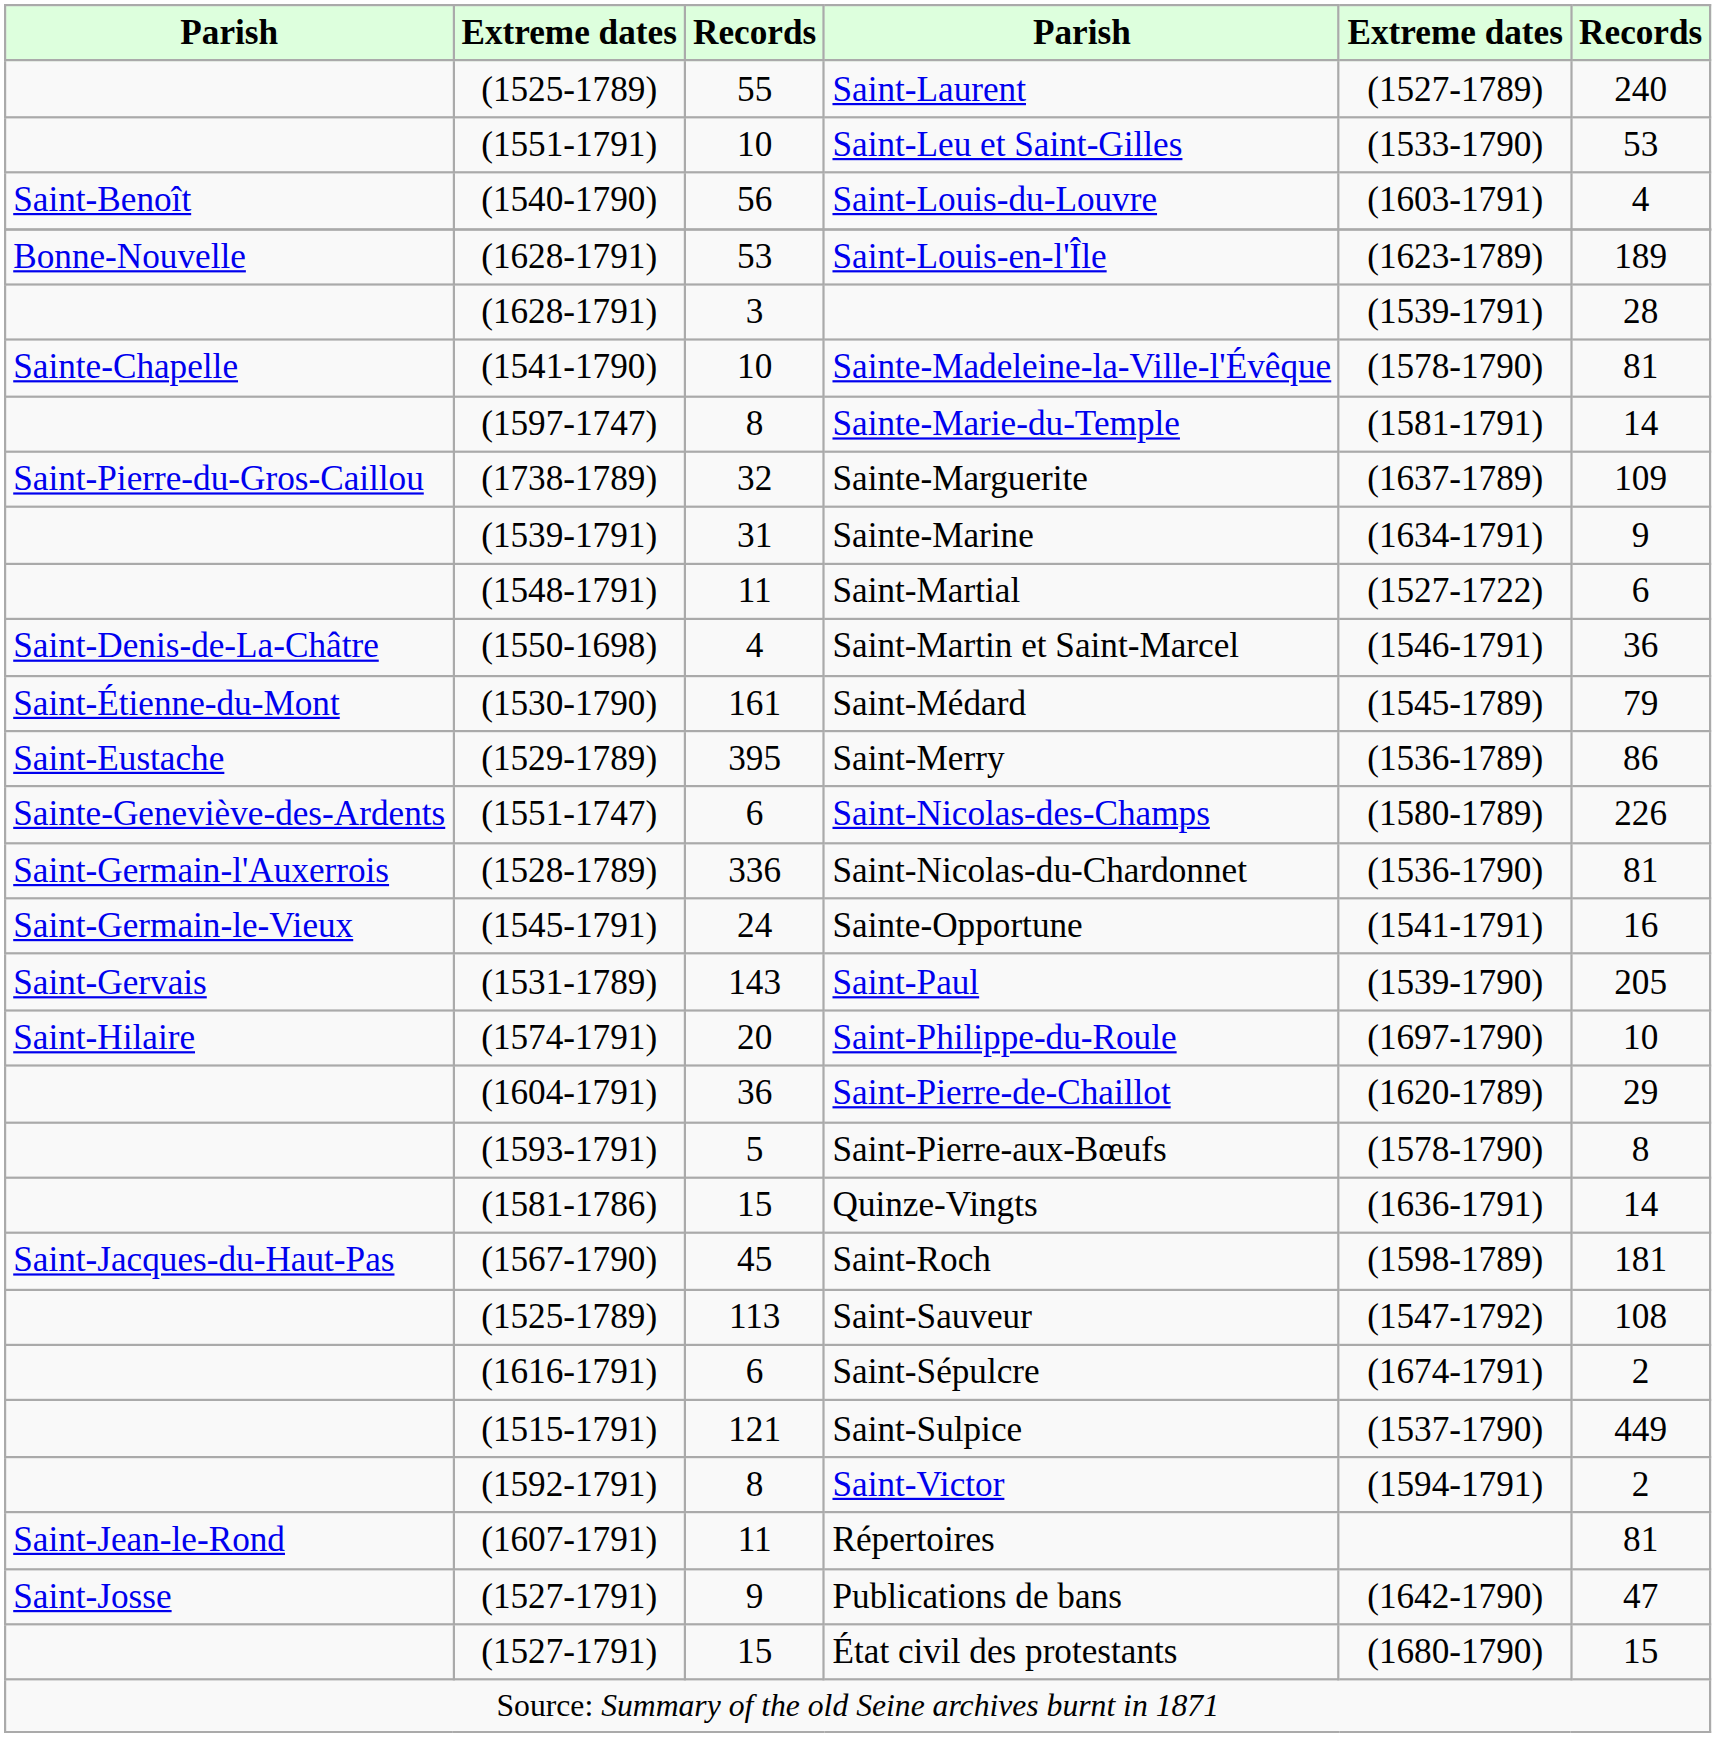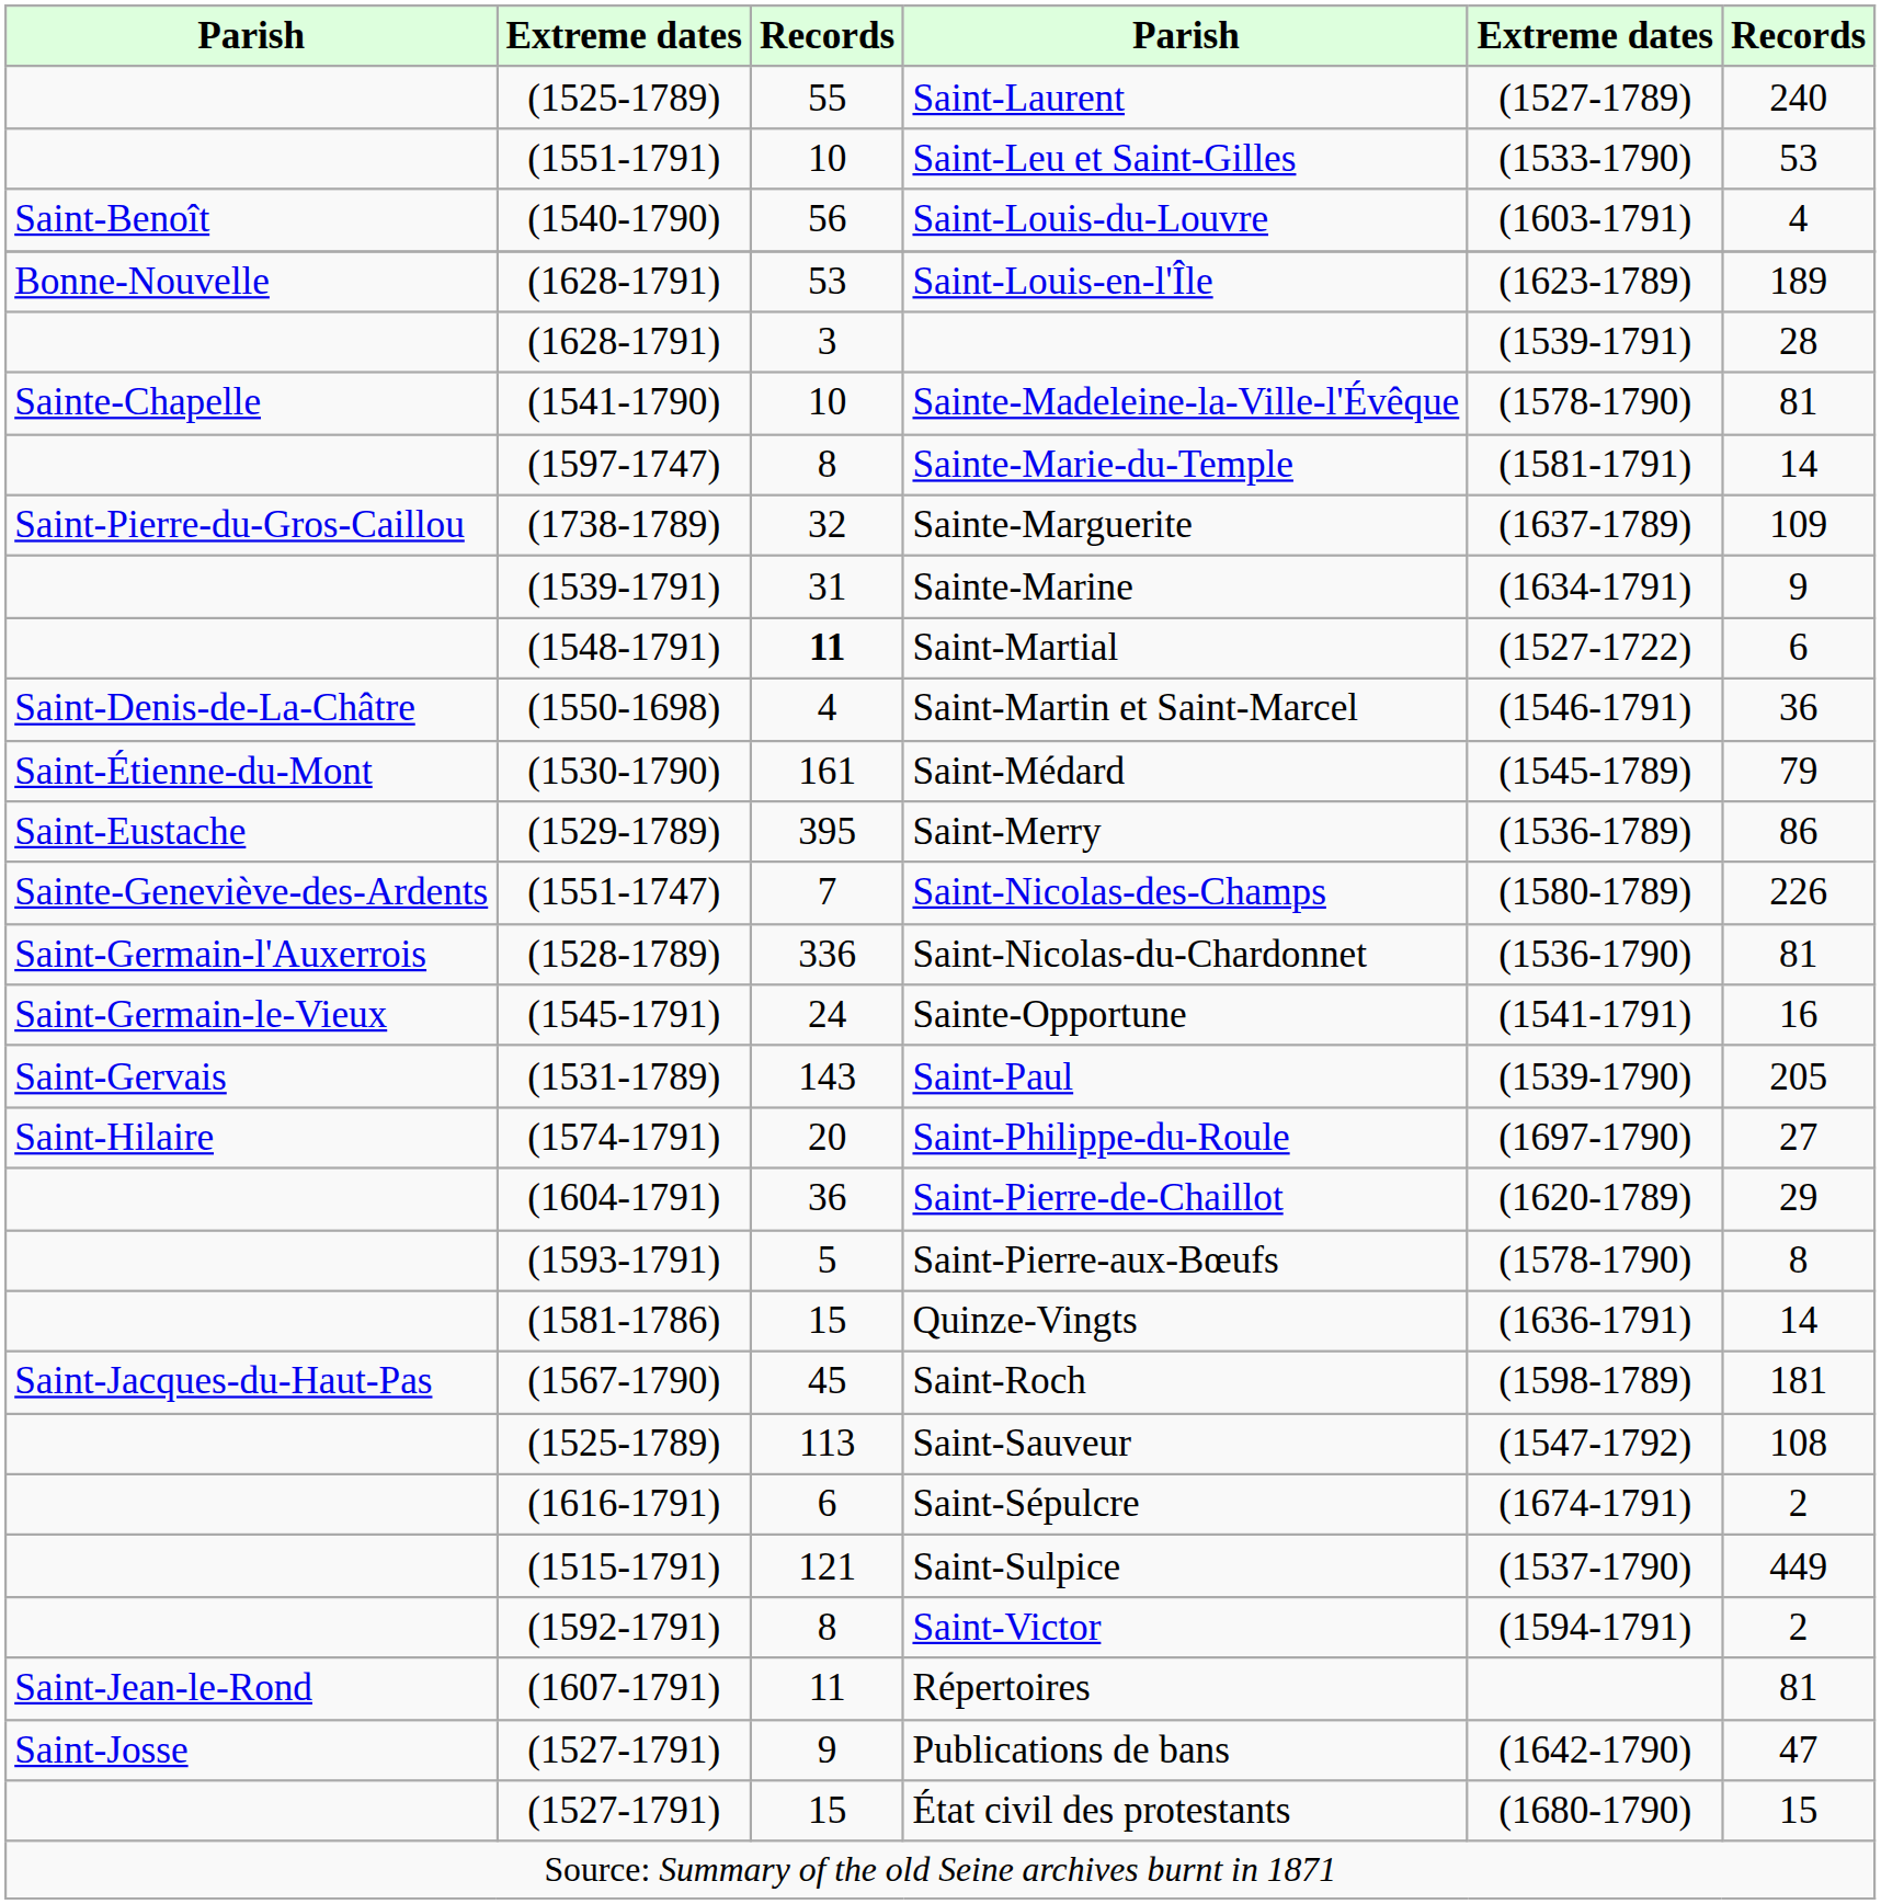Saint-Martial | column 3: normal -> bold
Saint-Nicolas-des-Champs | column 3: 6 -> 7
Saint-Philippe-du-Roule | column 6: 10 -> 27
